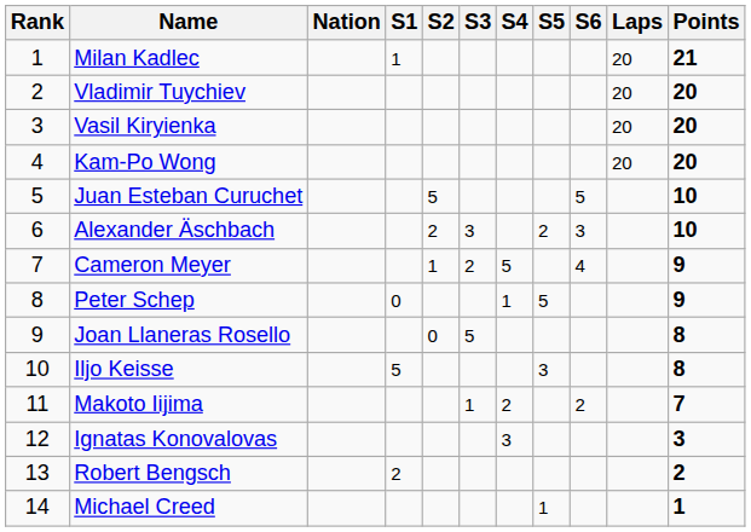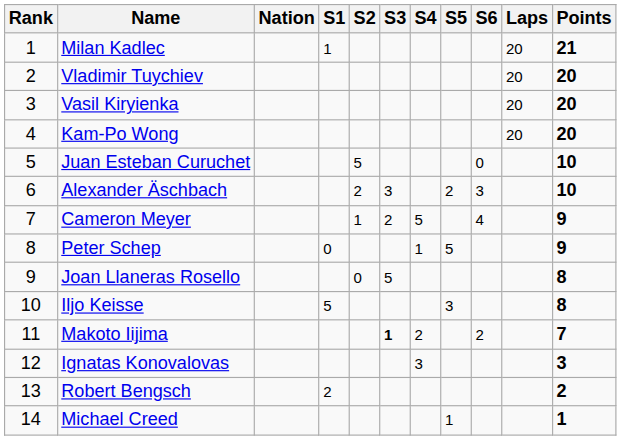Juan Esteban Curuchet | S6: 5 -> 0
Makoto Iijima | S3: normal -> bold
